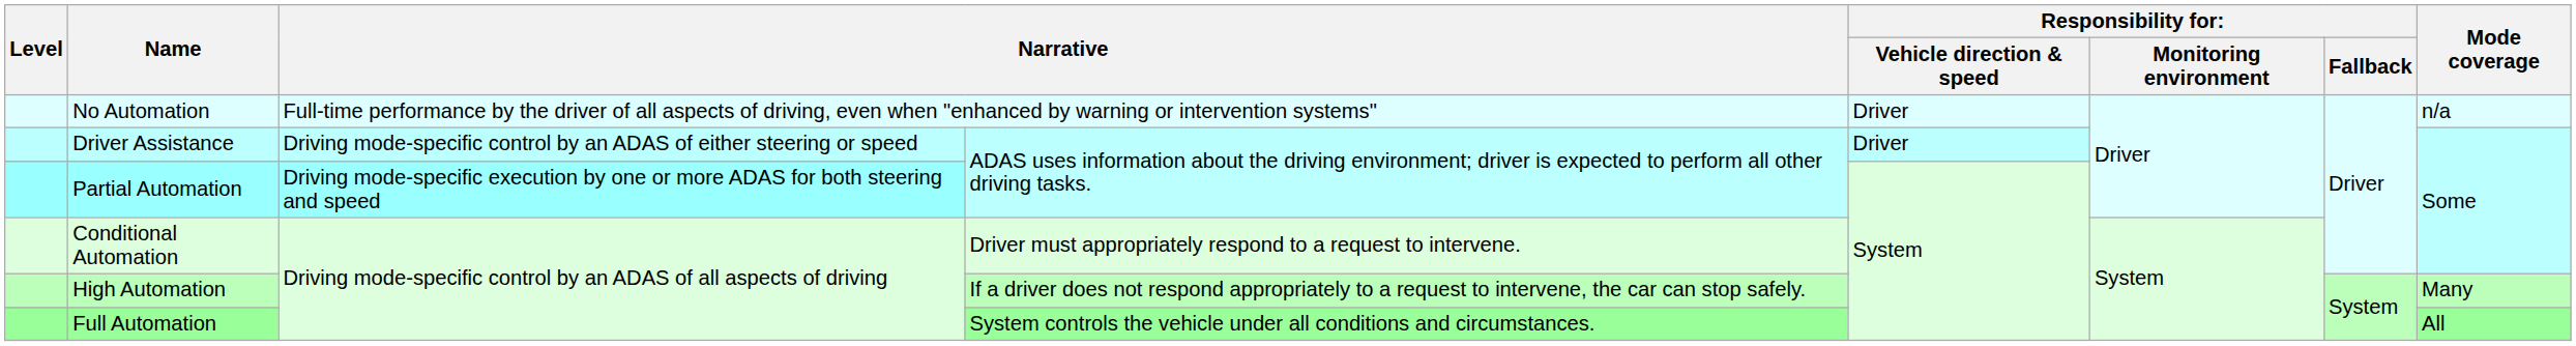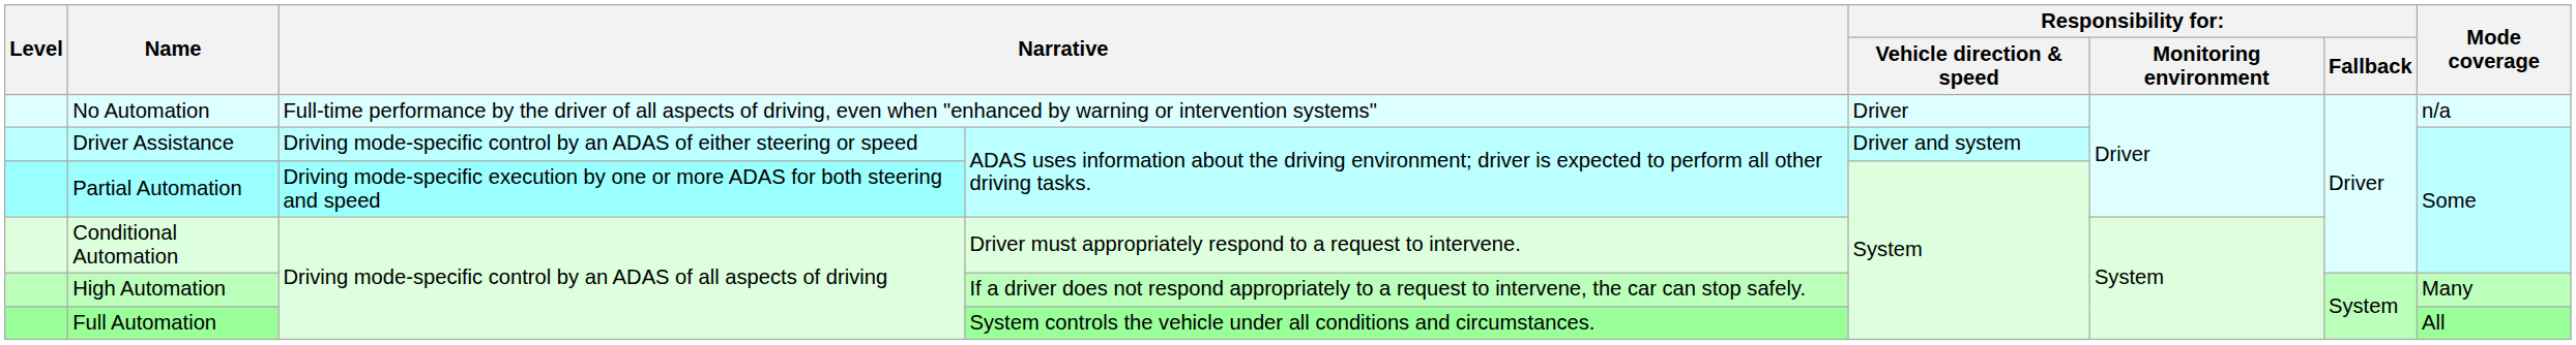Driver Assistance | column 5: Driver -> Driver and system
